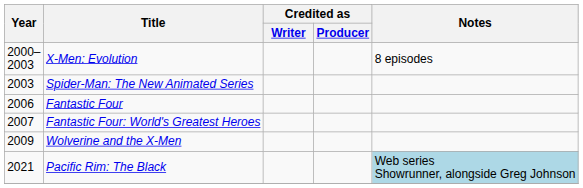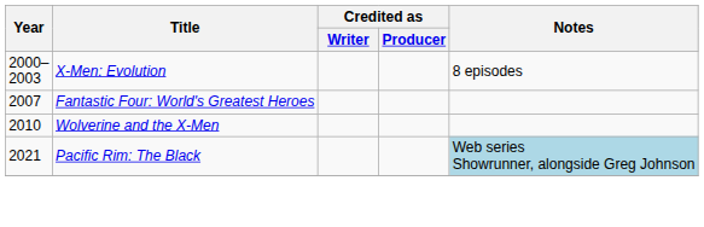- row: 2003 | Spider-Man: The New Animated Series
- row: 2006 | Fantastic Four
Wolverine and the X-Men | Year: 2009 -> 2010
